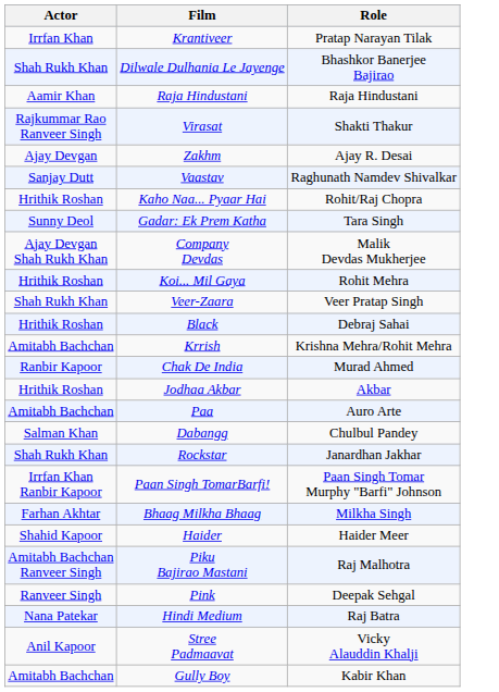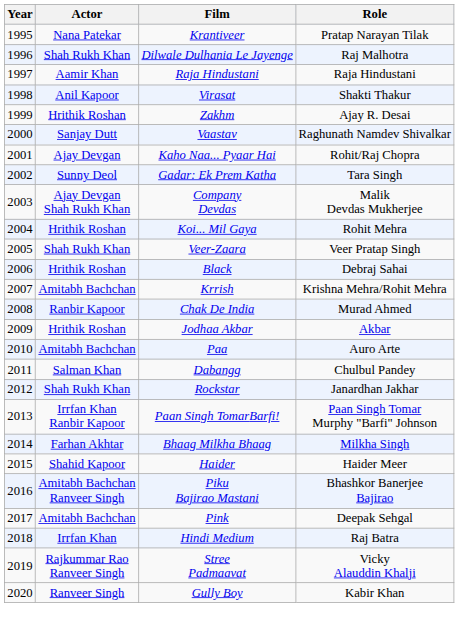+ column: Year | 1995 | 1996 | 1997 | 1998 | 1999 | 2000 | 2001 | 2002 | 2003 | 2004 | 2005 | 2006 | 2007 | 2008 | 2009 | 2010 | 2011 | 2012 | 2013 | 2014 | 2015 | 2016 | 2017 | 2018 | 2019 | 2020
Krantiveer | Actor: Irrfan Khan -> Nana Patekar
Dilwale Dulhania Le Jayenge | Role: Bhashkor Banerjee Bajirao -> Raj Malhotra
Virasat | Actor: Rajkummar Rao Ranveer Singh -> Anil Kapoor
Zakhm | Actor: Ajay Devgan -> Hrithik Roshan
Kaho Naa... Pyaar Hai | Actor: Hrithik Roshan -> Ajay Devgan
Piku Bajirao Mastani | Role: Raj Malhotra -> Bhashkor Banerjee Bajirao
Pink | Actor: Ranveer Singh -> Amitabh Bachchan
Hindi Medium | Actor: Nana Patekar -> Irrfan Khan
Stree Padmaavat | Actor: Anil Kapoor -> Rajkummar Rao Ranveer Singh
Gully Boy | Actor: Amitabh Bachchan -> Ranveer Singh
